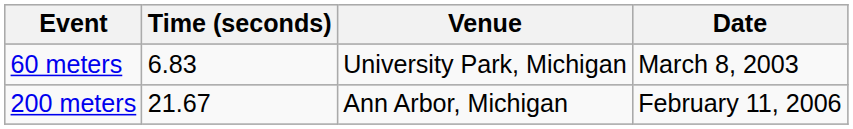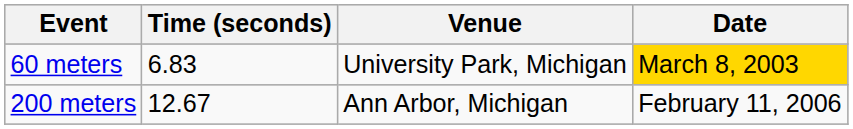60 meters | Date: no background -> gold background
200 meters | Time (seconds): 21.67 -> 12.67
